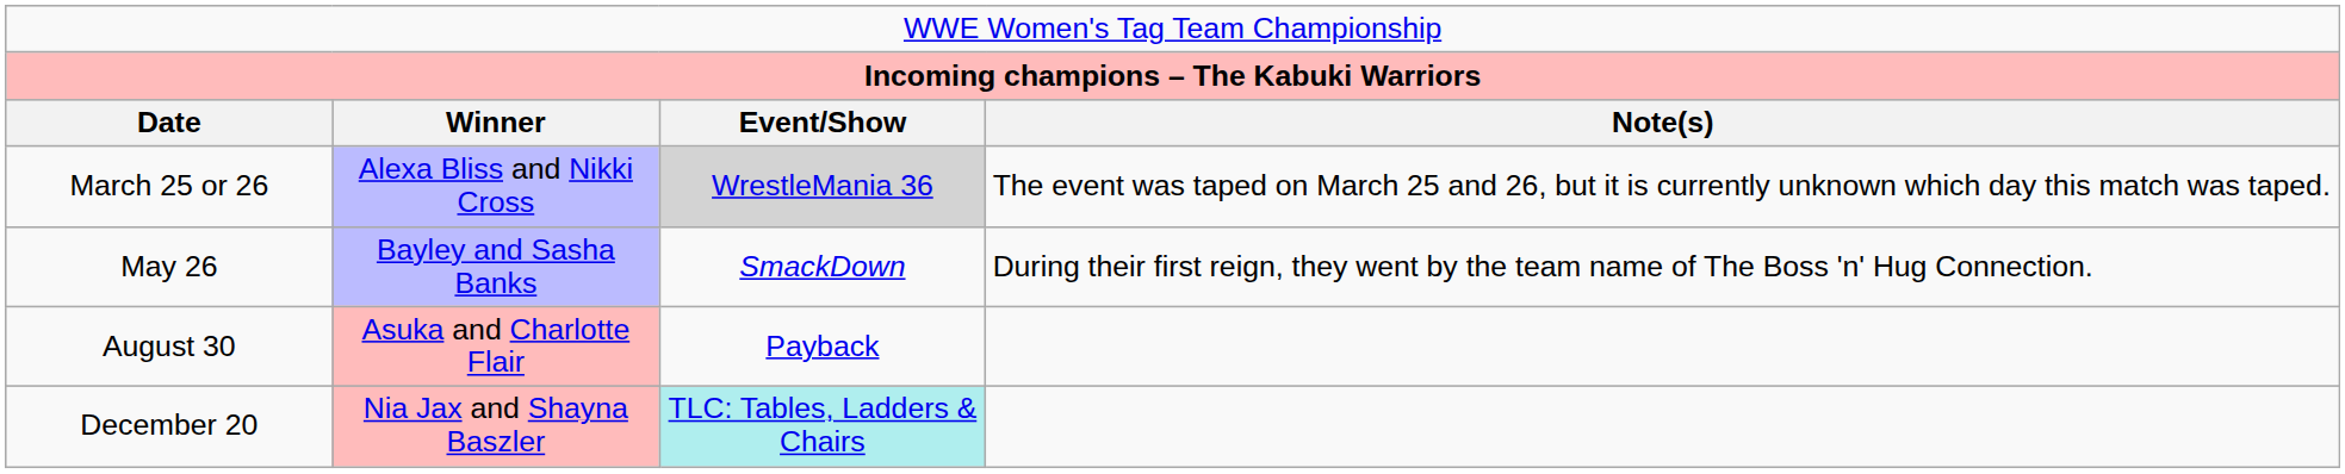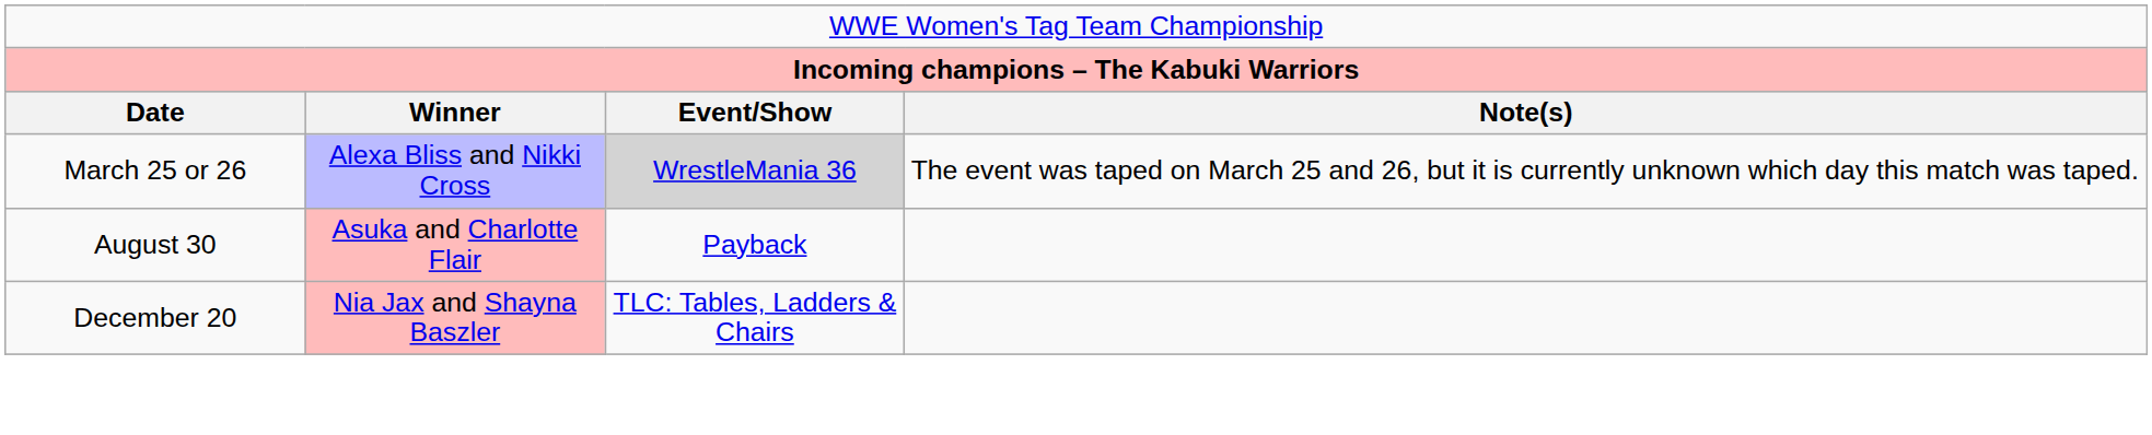- row: May 26 | Bayley and Sasha Banks | SmackDown | During their first reign, they went by the team name of The Boss 'n' Hug Connection.
December 20 | column 3: paleturquoise background -> no background
